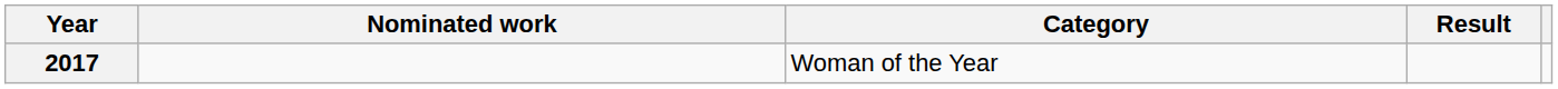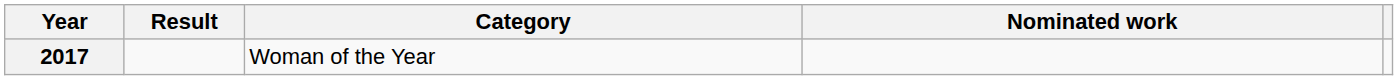columns swapped: Nominated work <-> Result
